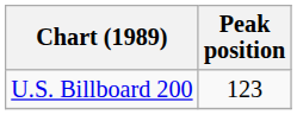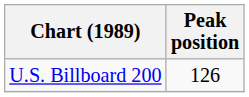U.S. Billboard 200 | Peak position: 123 -> 126
